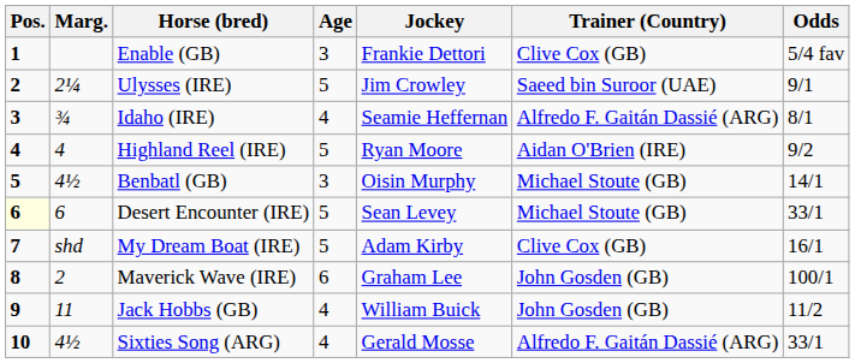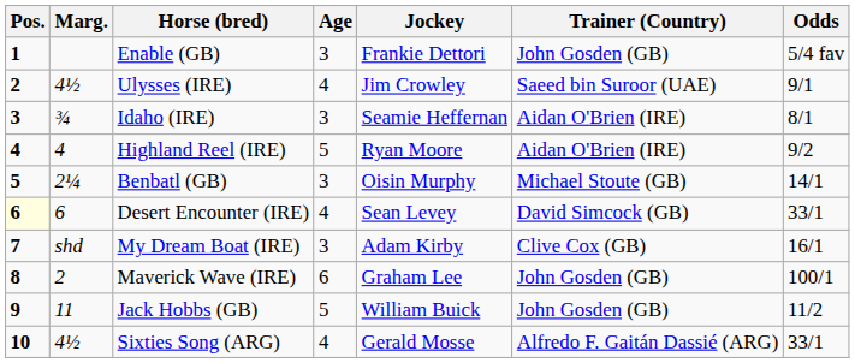Enable (GB) | Trainer (Country): Clive Cox (GB) -> John Gosden (GB)
Ulysses (IRE) | Marg.: 2¼ -> 4½
Ulysses (IRE) | Age: 5 -> 4
Idaho (IRE) | Age: 4 -> 3
Idaho (IRE) | Trainer (Country): Alfredo F. Gaitán Dassié (ARG) -> Aidan O'Brien (IRE)
Benbatl (GB) | Marg.: 4½ -> 2¼
Desert Encounter (IRE) | Age: 5 -> 4
Desert Encounter (IRE) | Trainer (Country): Michael Stoute (GB) -> David Simcock (GB)
My Dream Boat (IRE) | Age: 5 -> 3
Jack Hobbs (GB) | Age: 4 -> 5
